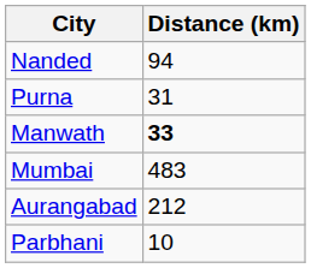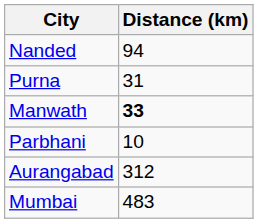rows swapped: Parbhani <-> Mumbai
Aurangabad | Distance (km): 212 -> 312
